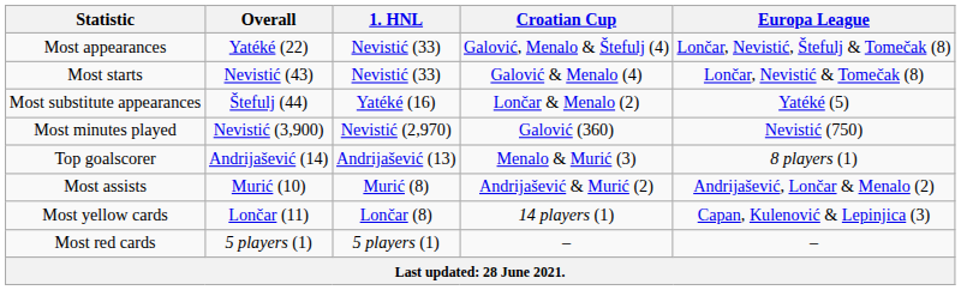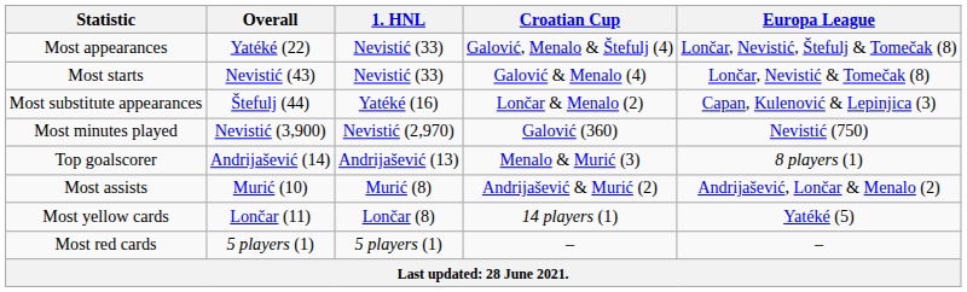Most substitute appearances | Europa League: Yatéké (5) -> Capan, Kulenović & Lepinjica (3)
Most yellow cards | Europa League: Capan, Kulenović & Lepinjica (3) -> Yatéké (5)
